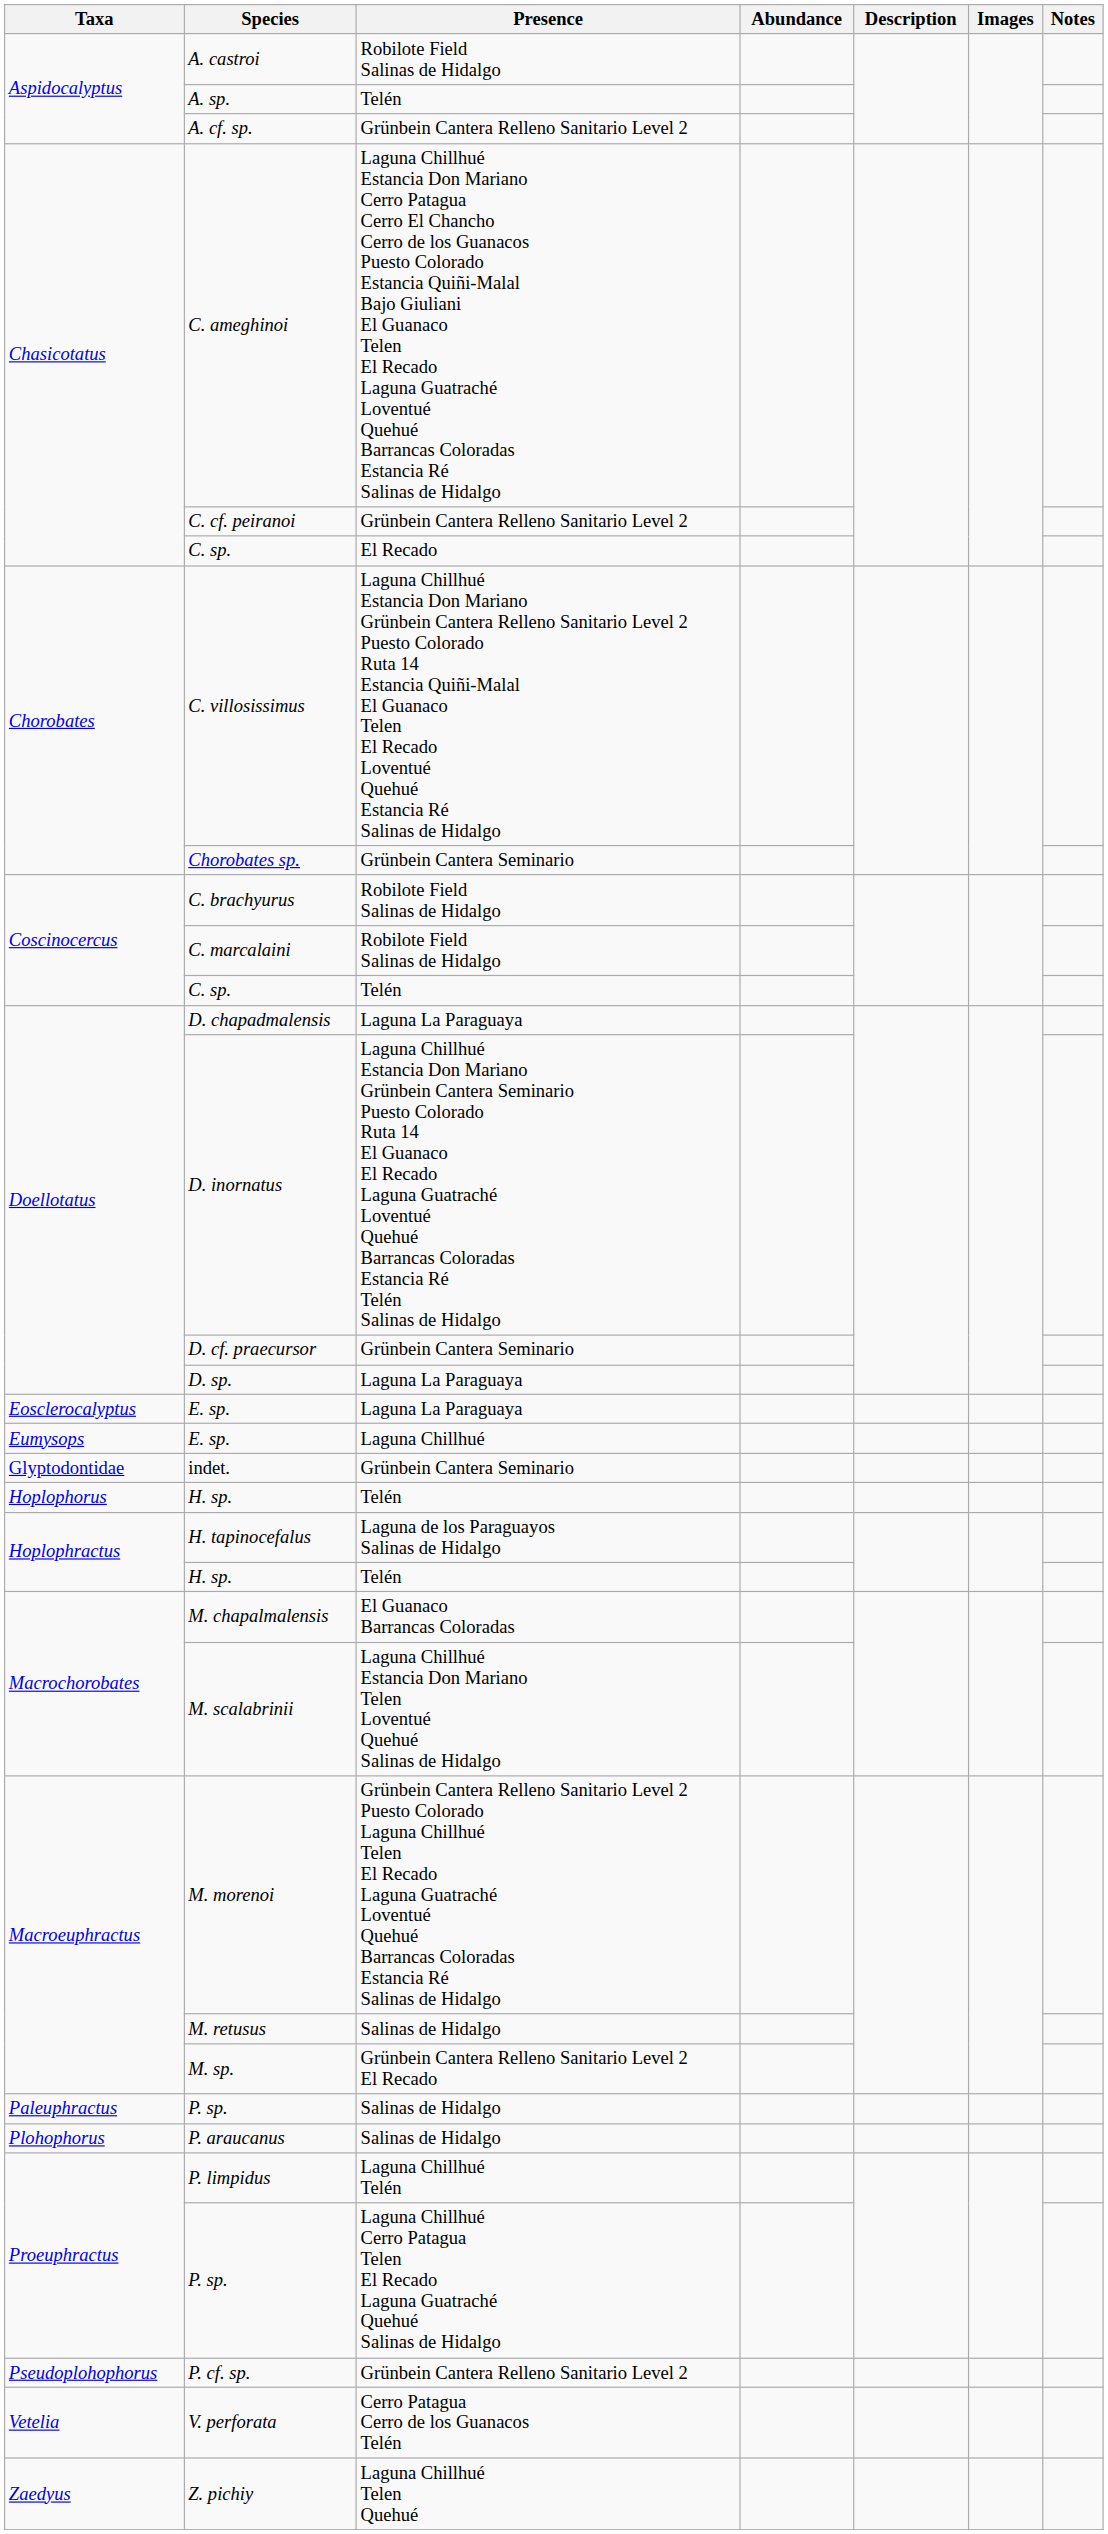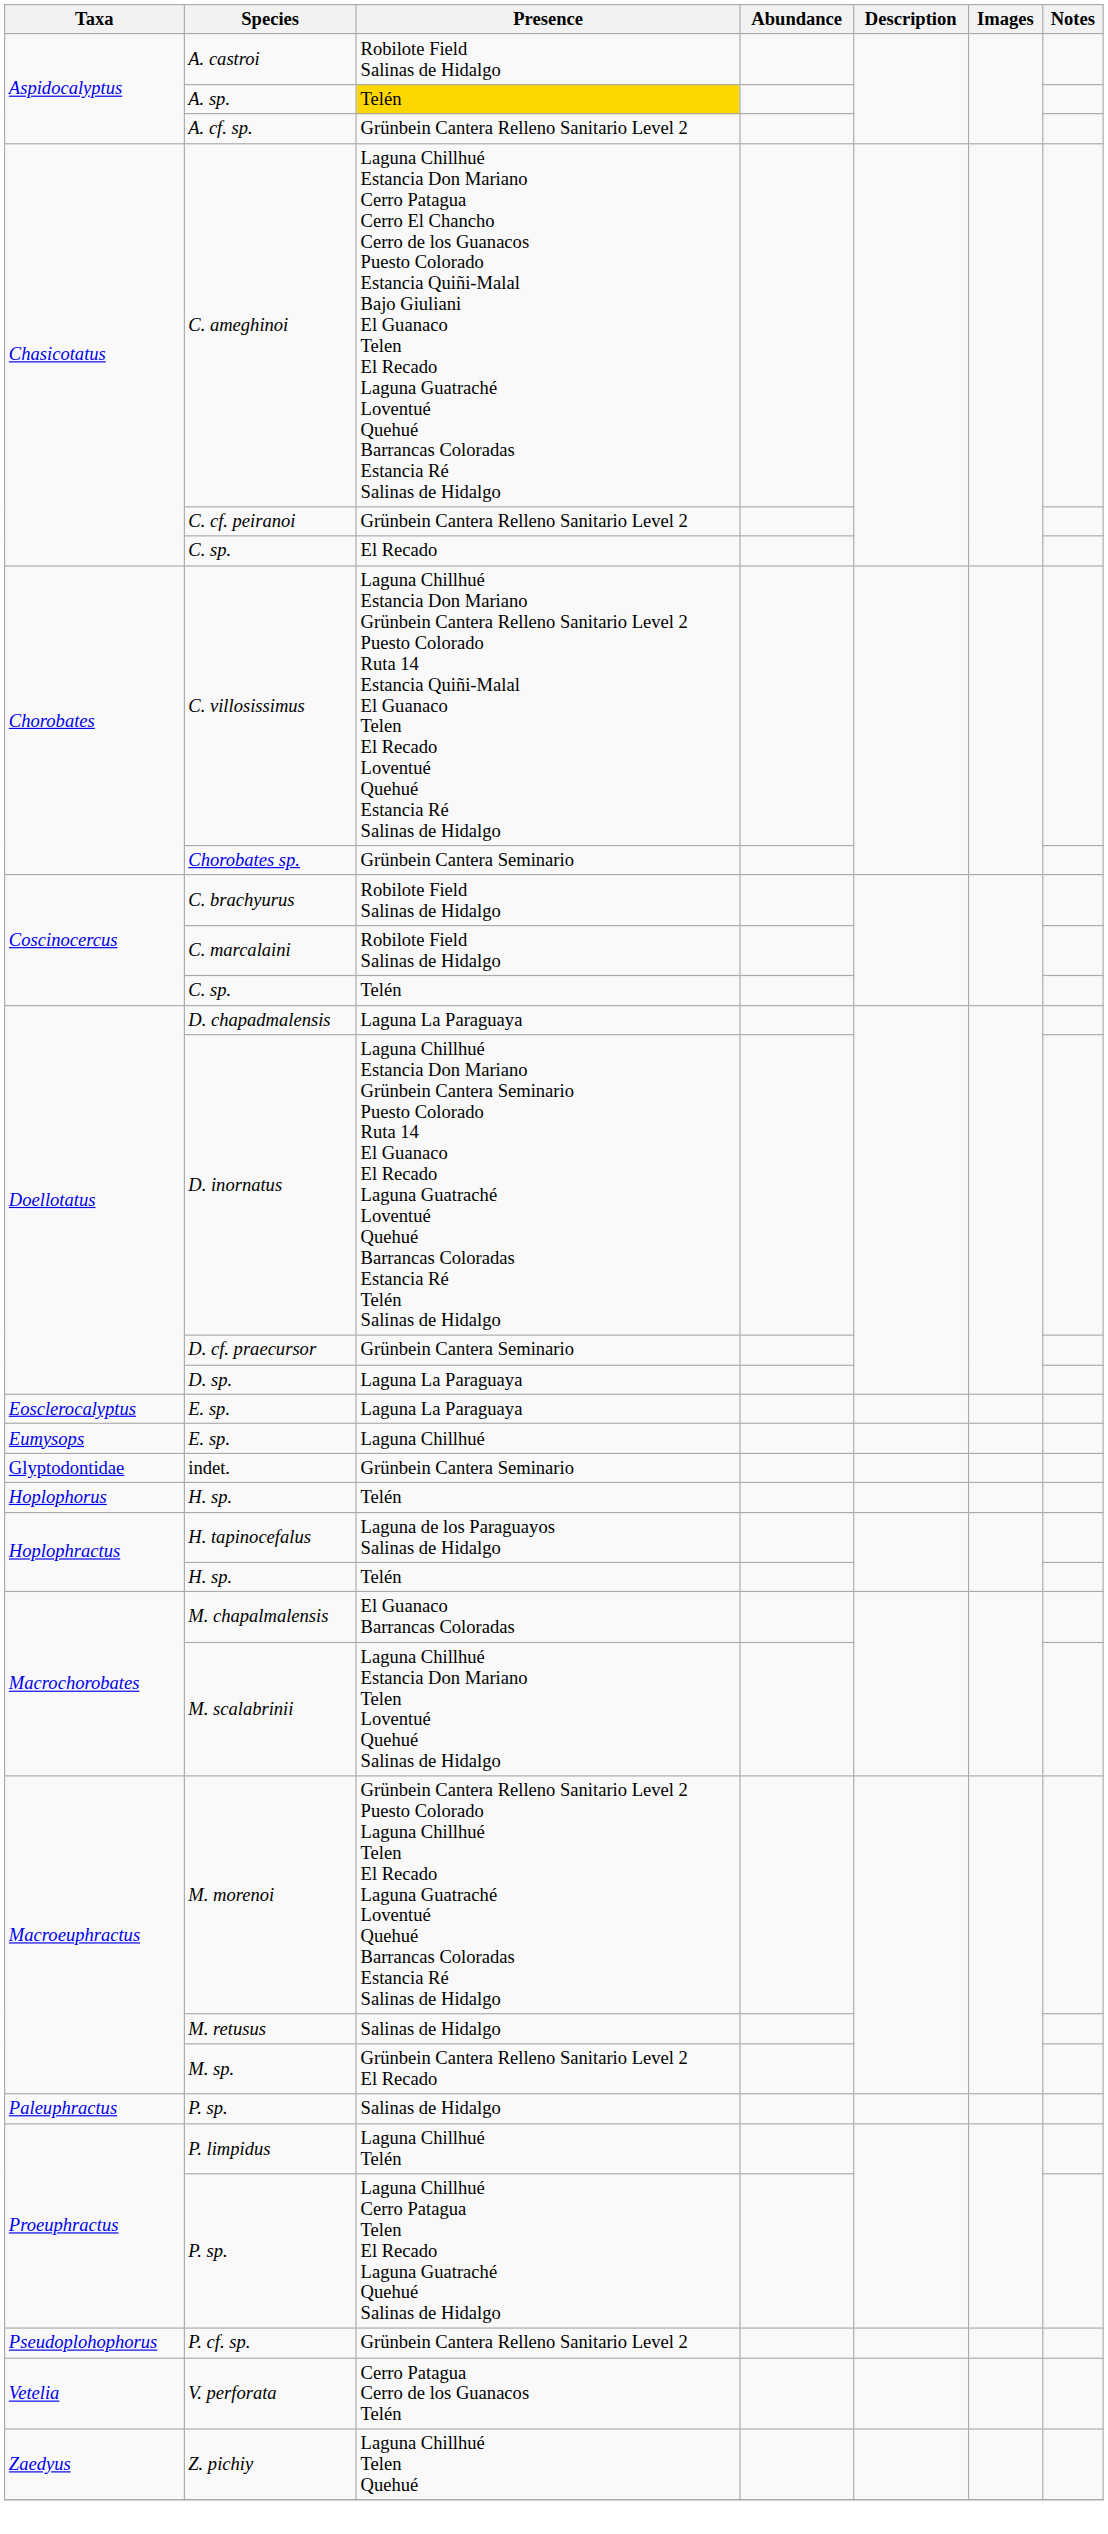A. sp. | Presence: no background -> gold background
- row: Plohophorus | P. araucanus | Salinas de Hidalgo
